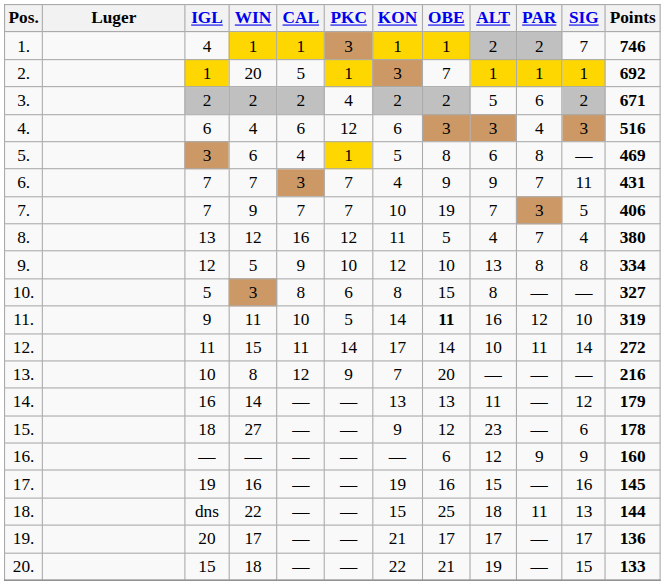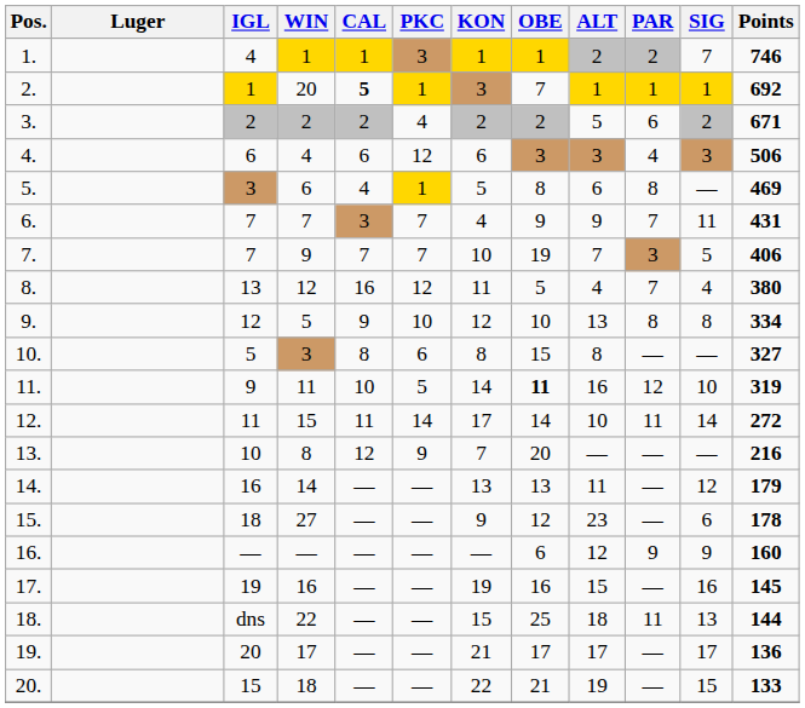2. | CAL: normal -> bold
4. | Points: 516 -> 506
